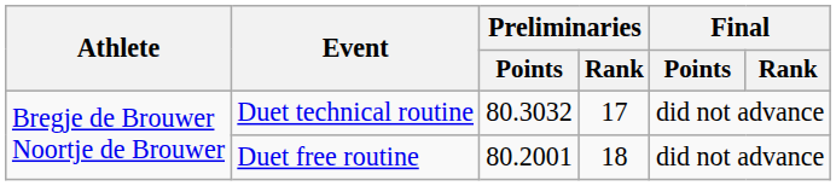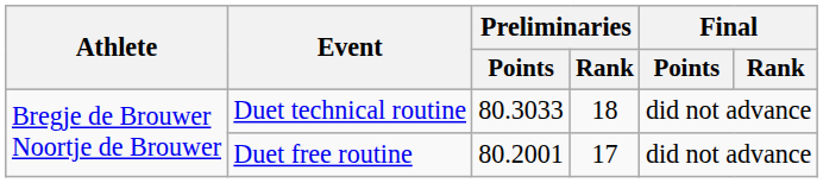Duet technical routine | Preliminaries / Points: 80.3032 -> 80.3033
Duet technical routine | Preliminaries / Rank: 17 -> 18
Duet free routine | Preliminaries / Rank: 18 -> 17
